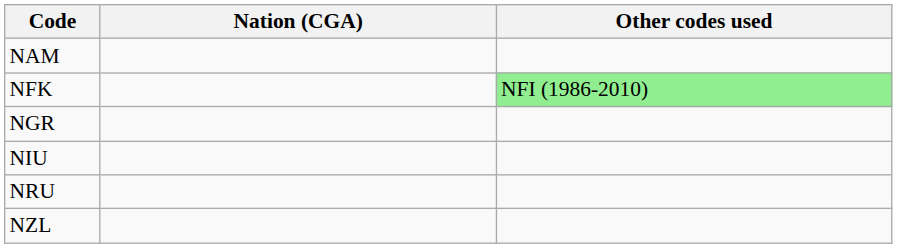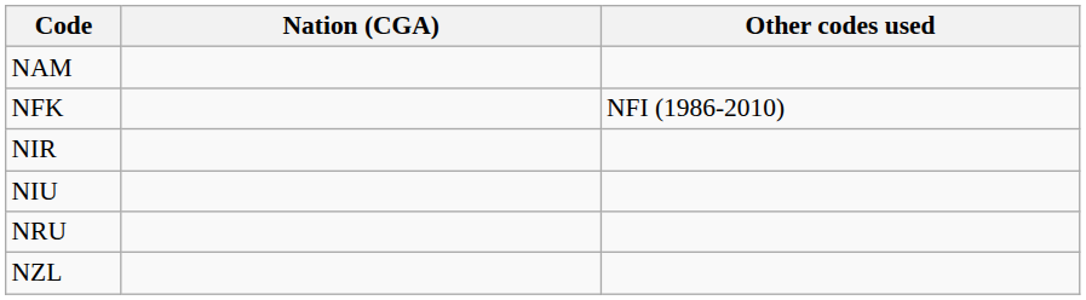NFK | Other codes used: lightgreen background -> no background
- row: NGR
+ row: NIR
